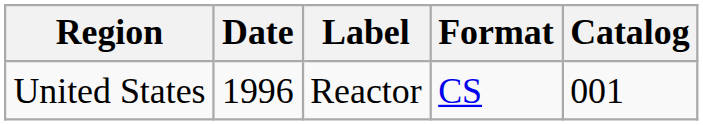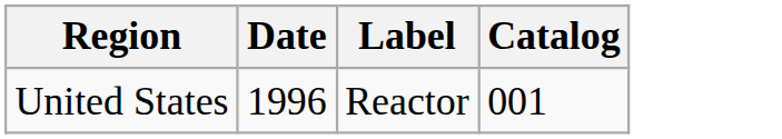- column: Format | CS
